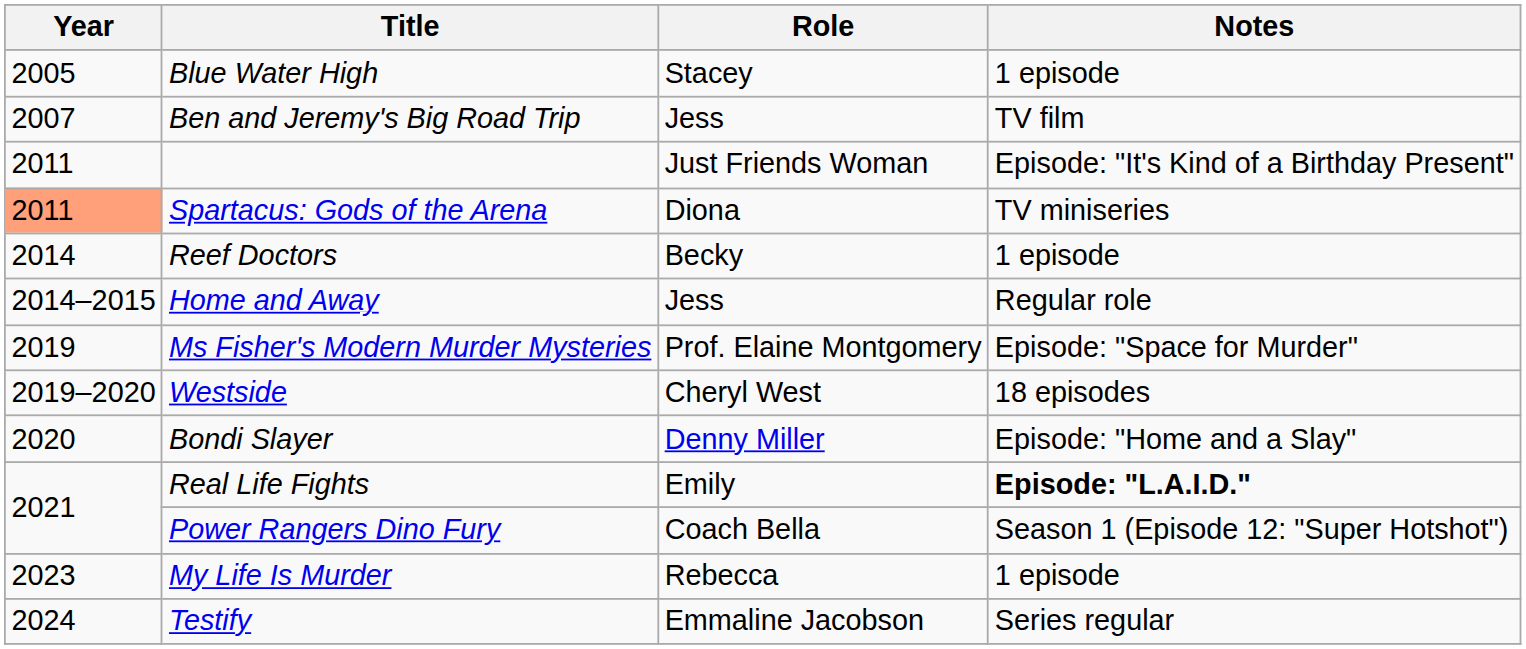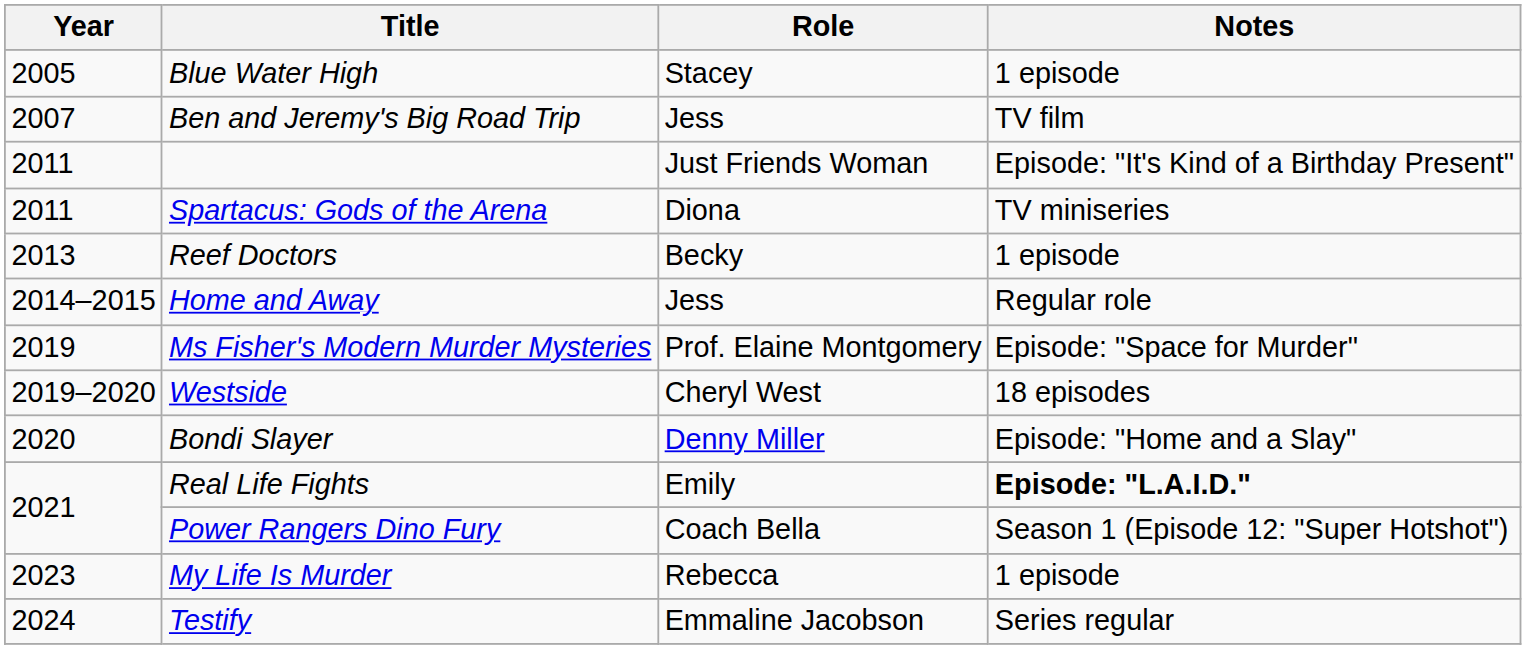Spartacus: Gods of the Arena | Year: lightsalmon background -> no background
Reef Doctors | Year: 2014 -> 2013
